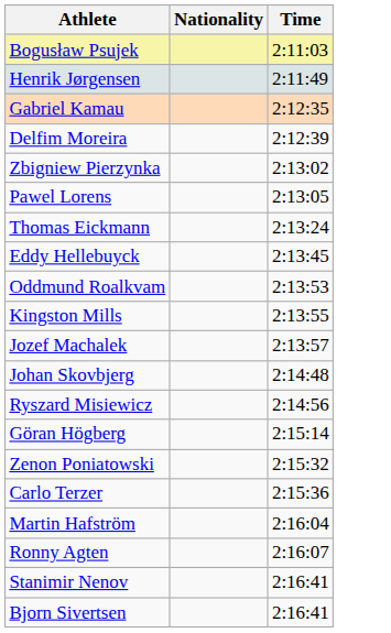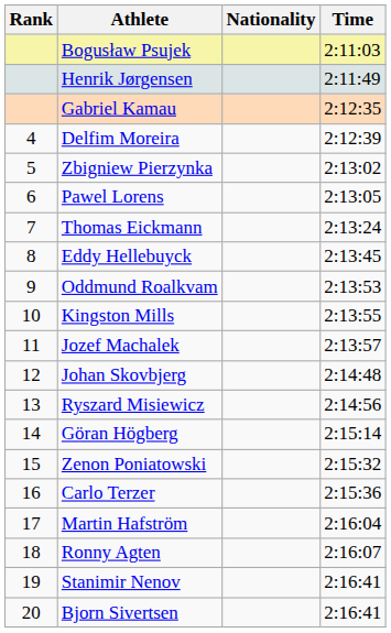+ column: Rank | 4 | 5 | 6 | 7 | 8 | 9 | 10 | 11 | 12 | 13 | 14 | 15 | 16 | 17 | 18 | 19 | 20
